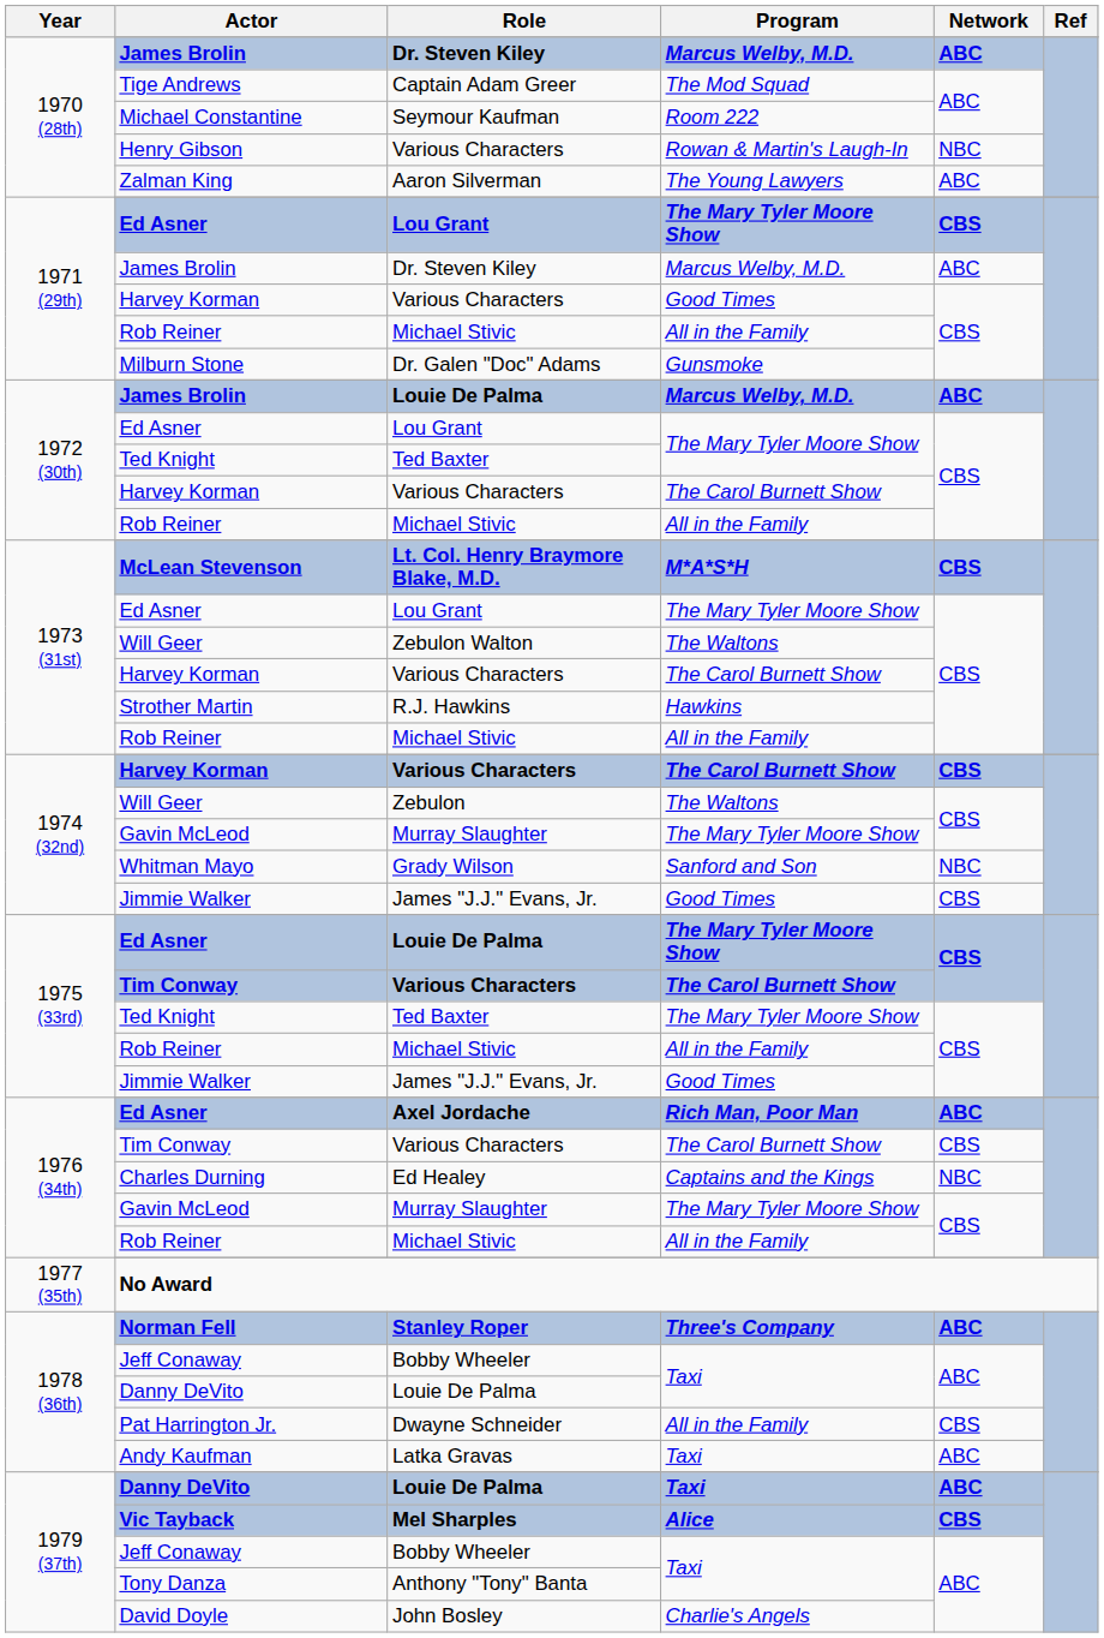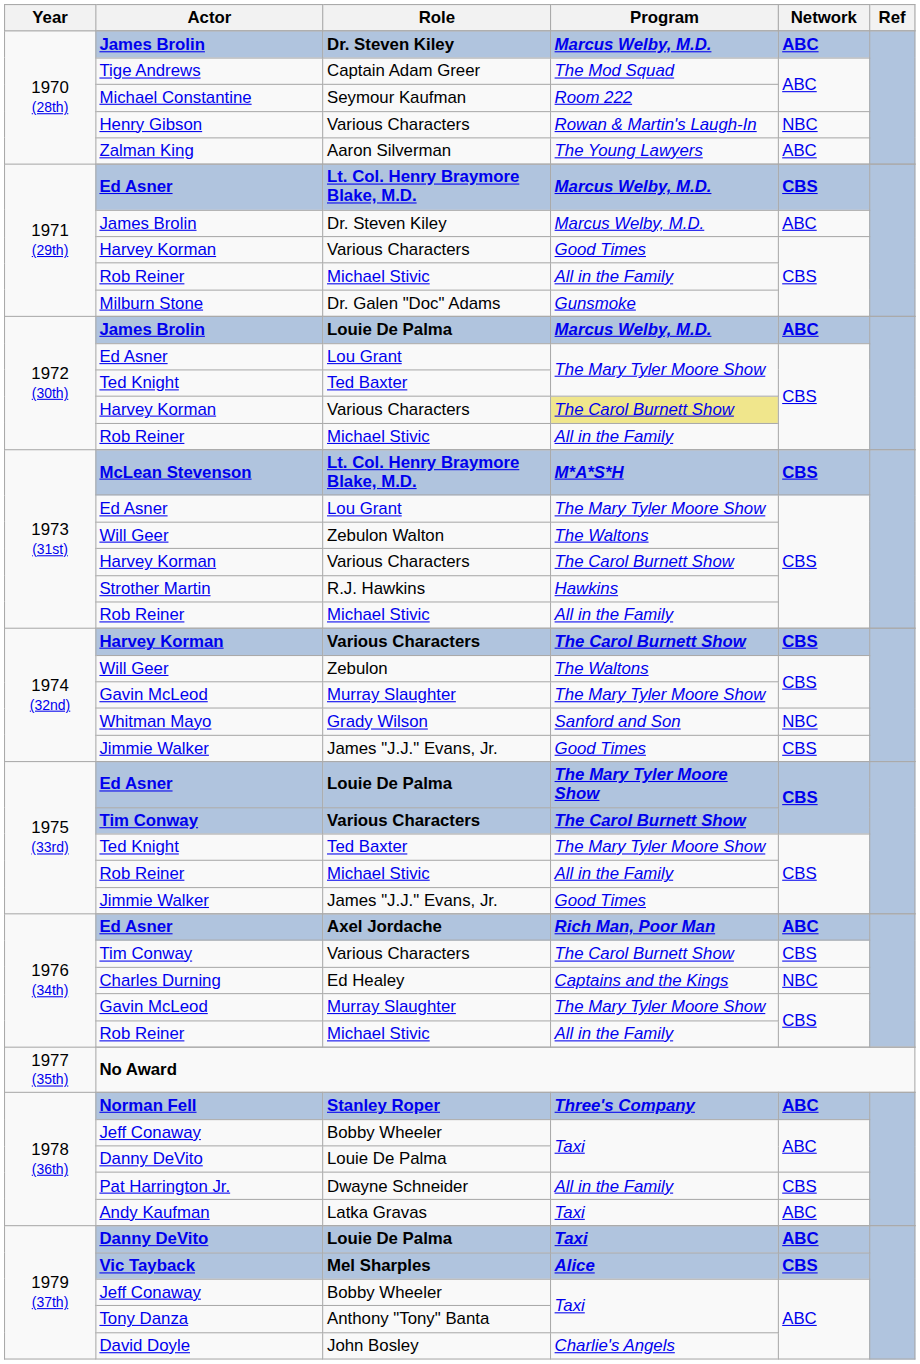1971 (29th) / Ed Asner | Role: Lou Grant -> Lt. Col. Henry Braymore Blake, M.D.
1971 (29th) / Ed Asner | Program: The Mary Tyler Moore Show -> Marcus Welby, M.D.
1972 (30th) / Harvey Korman | Program: no background -> khaki background
